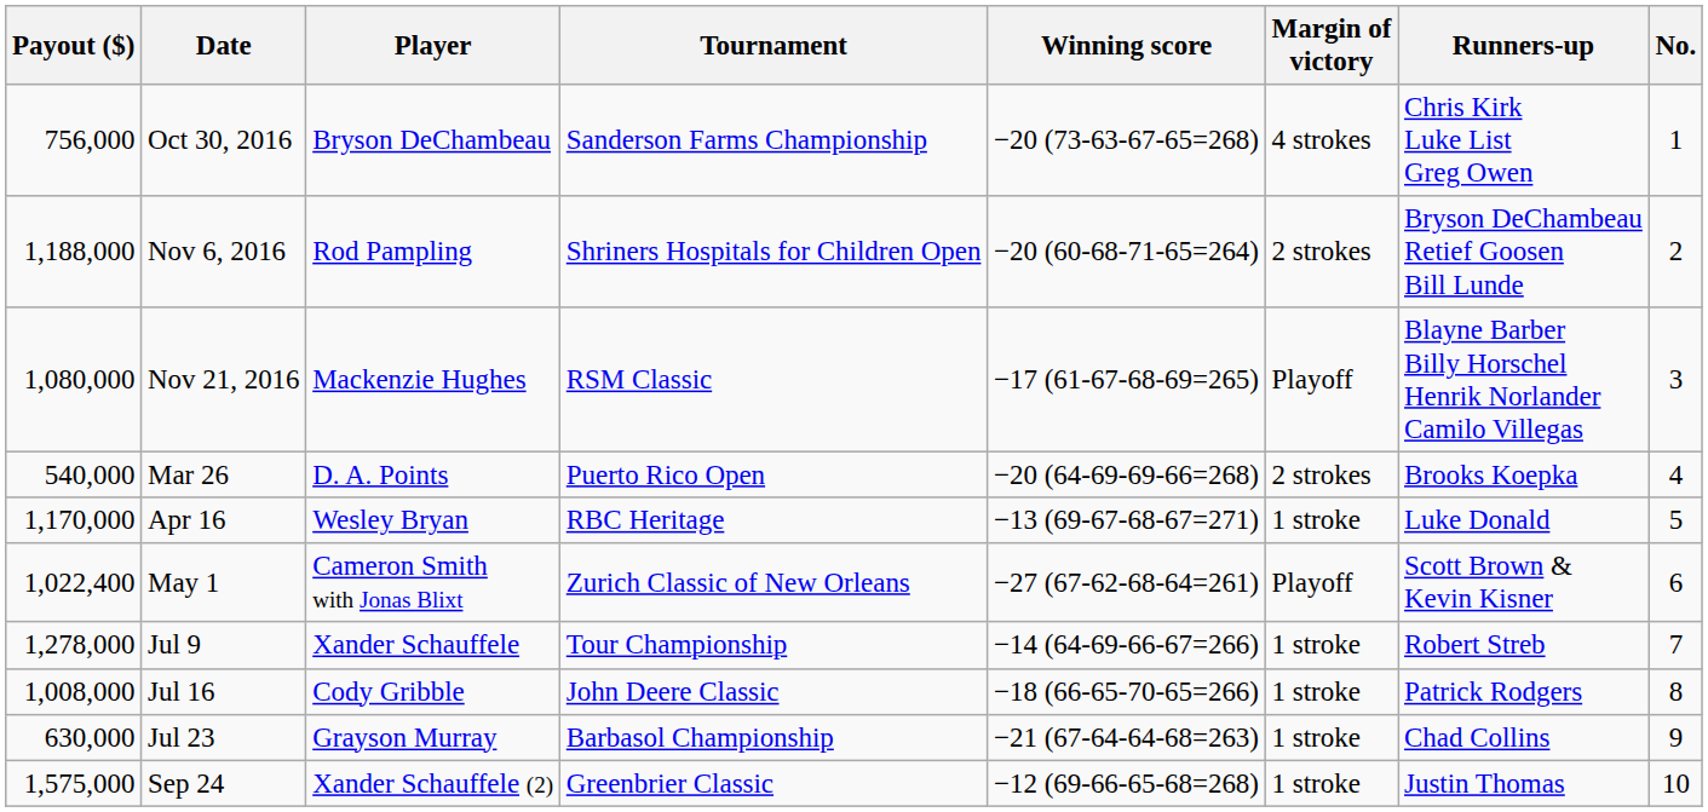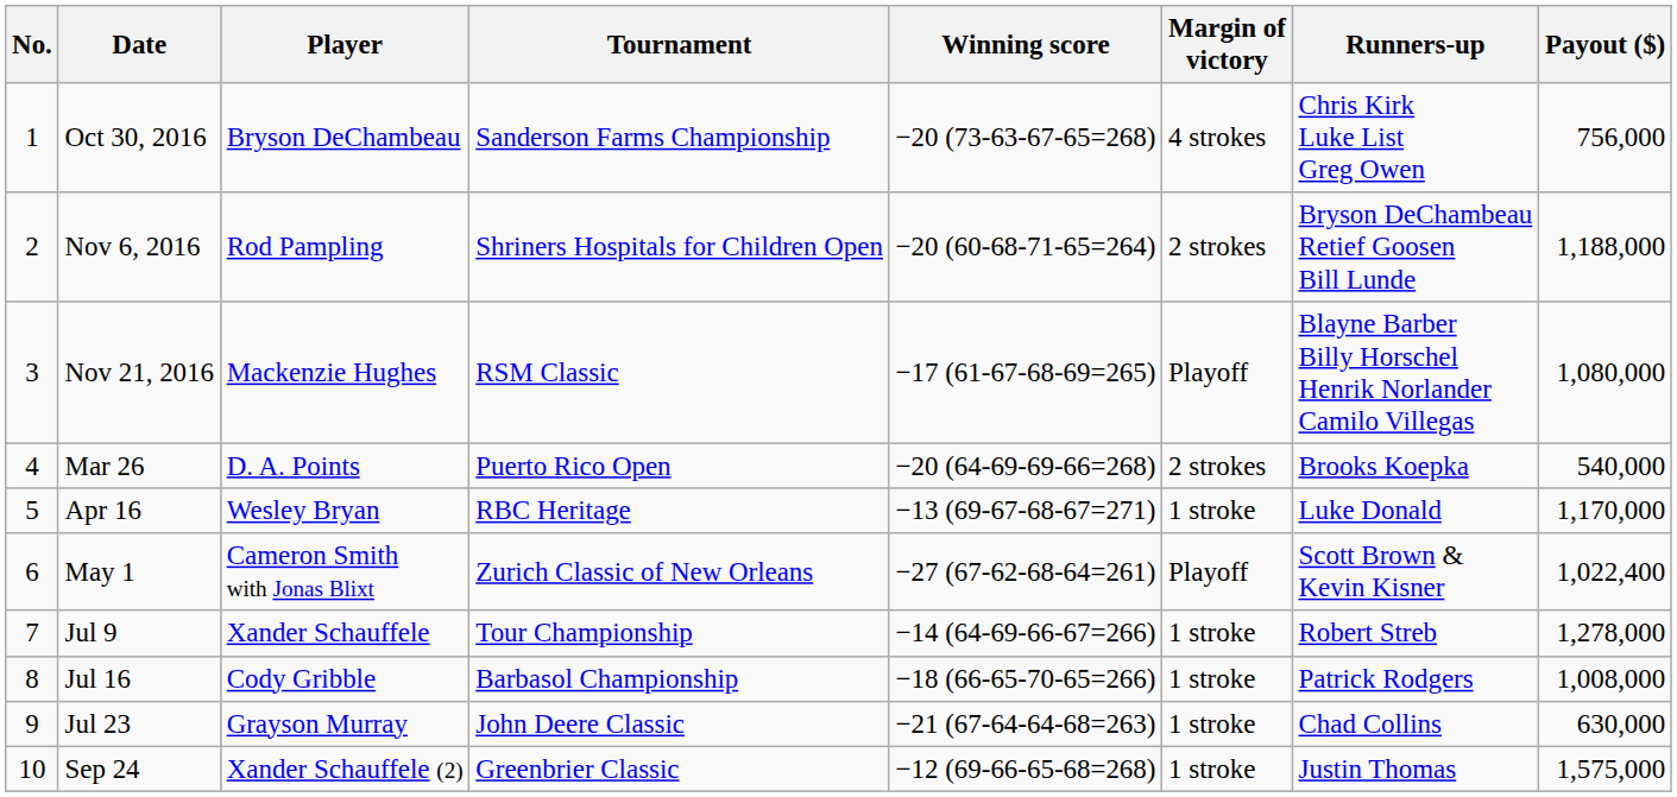columns swapped: No. <-> Payout ($)
Jul 16 | Tournament: John Deere Classic -> Barbasol Championship
Jul 23 | Tournament: Barbasol Championship -> John Deere Classic
